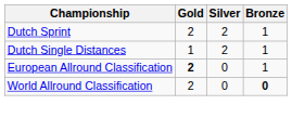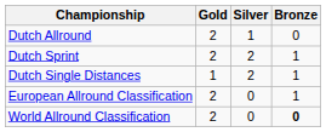+ row: Dutch Allround | 2 | 1 | 0
European Allround Classification | Gold: bold -> normal
